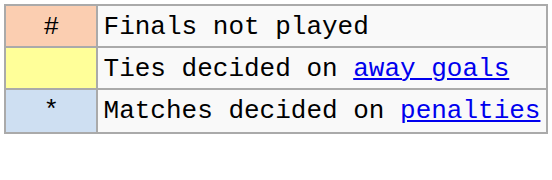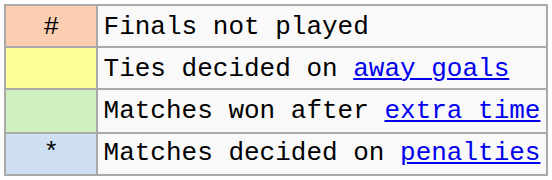+ row: Matches won after extra time
